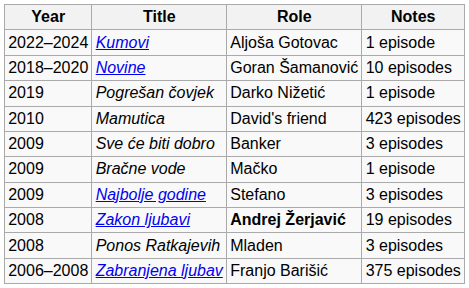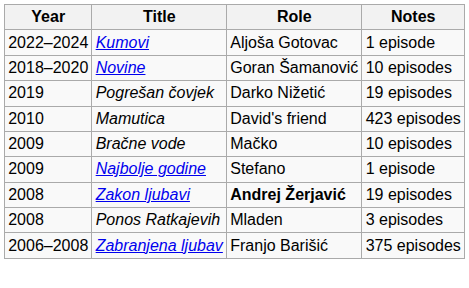Pogrešan čovjek | Notes: 1 episode -> 19 episodes
- row: 2009 | Sve će biti dobro | Banker | 3 episodes
Bračne vode | Notes: 1 episode -> 10 episodes
Najbolje godine | Notes: 3 episodes -> 1 episode
